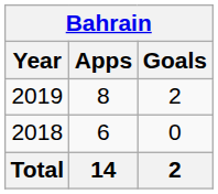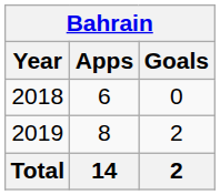rows swapped: 2018 <-> 2019
